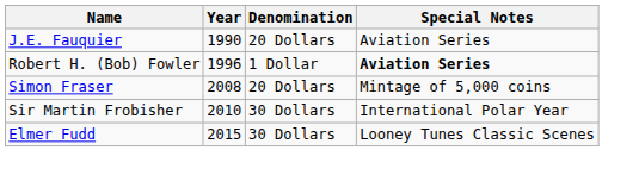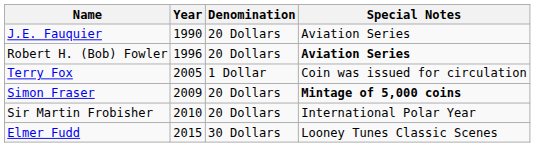Robert H. (Bob) Fowler | Denomination: 1 Dollar -> 20 Dollars
+ row: Terry Fox | 2005 | 1 Dollar | Coin was issued for circulation
Simon Fraser | Year: 2008 -> 2009
Simon Fraser | Special Notes: normal -> bold
Sir Martin Frobisher | Denomination: 30 Dollars -> 20 Dollars
